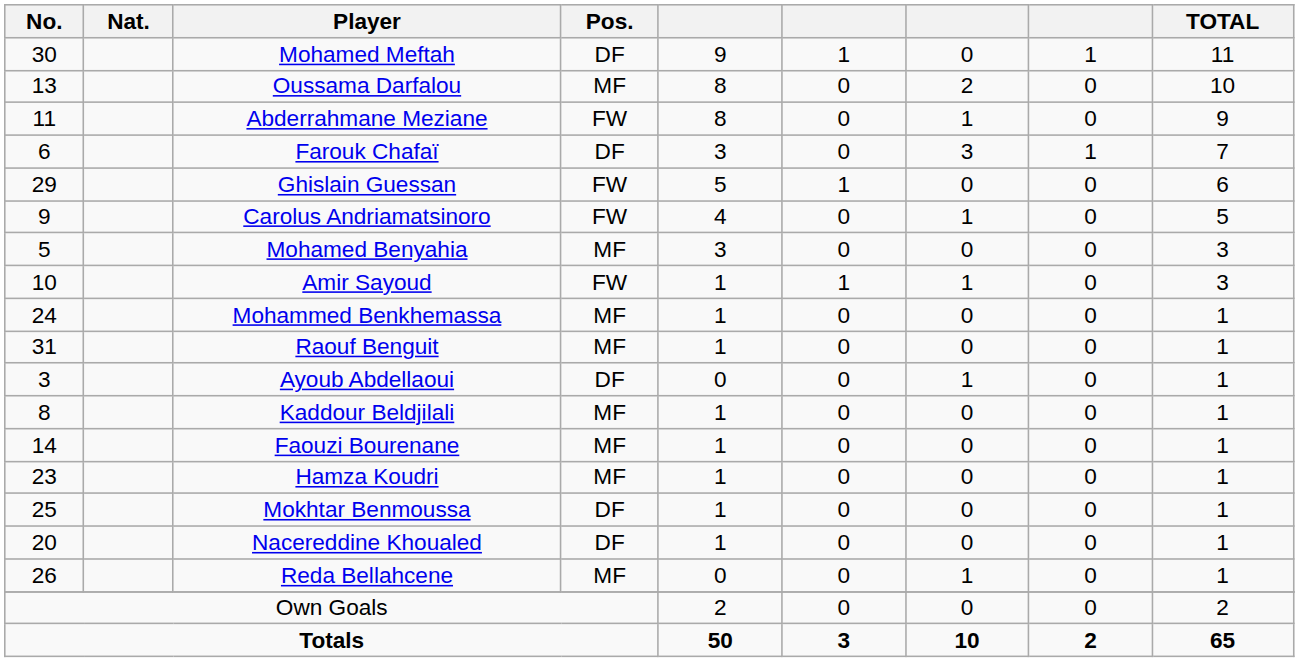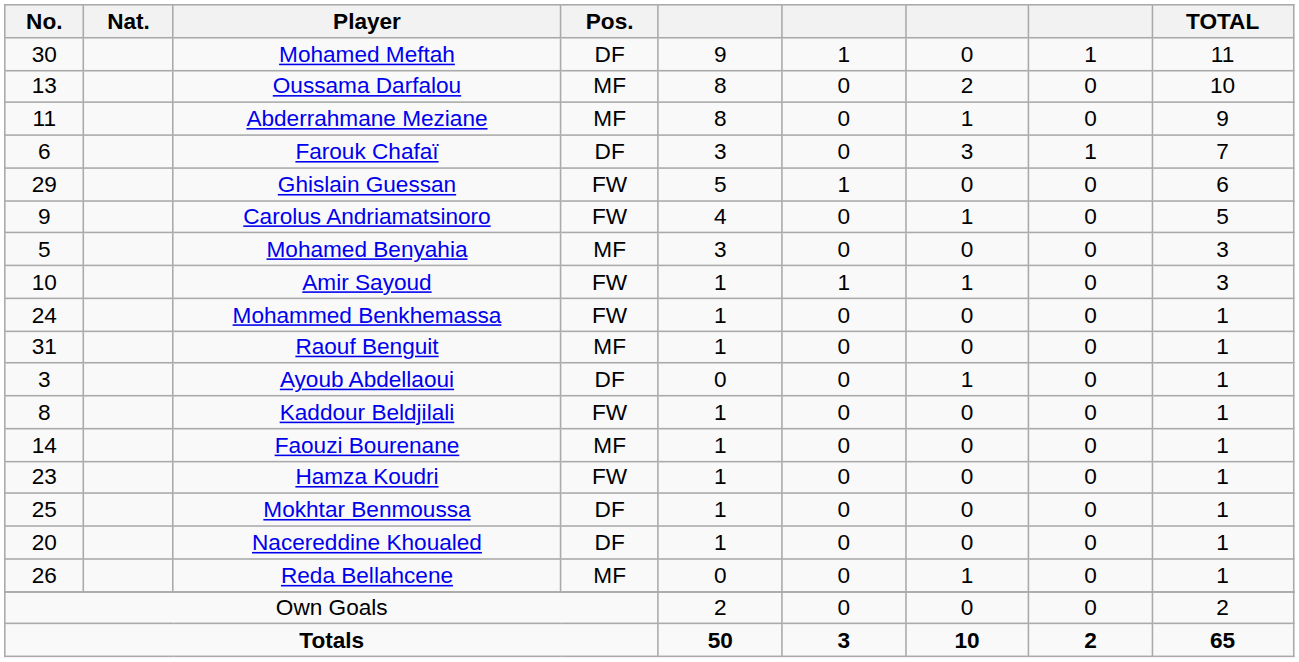Abderrahmane Meziane | Pos.: FW -> MF
Mohammed Benkhemassa | Pos.: MF -> FW
Kaddour Beldjilali | Pos.: MF -> FW
Hamza Koudri | Pos.: MF -> FW
